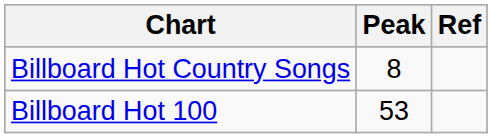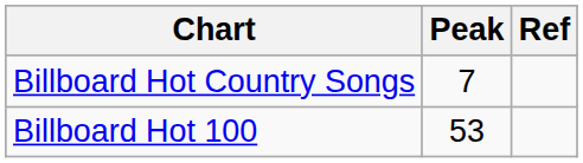Billboard Hot Country Songs | Peak: 8 -> 7
